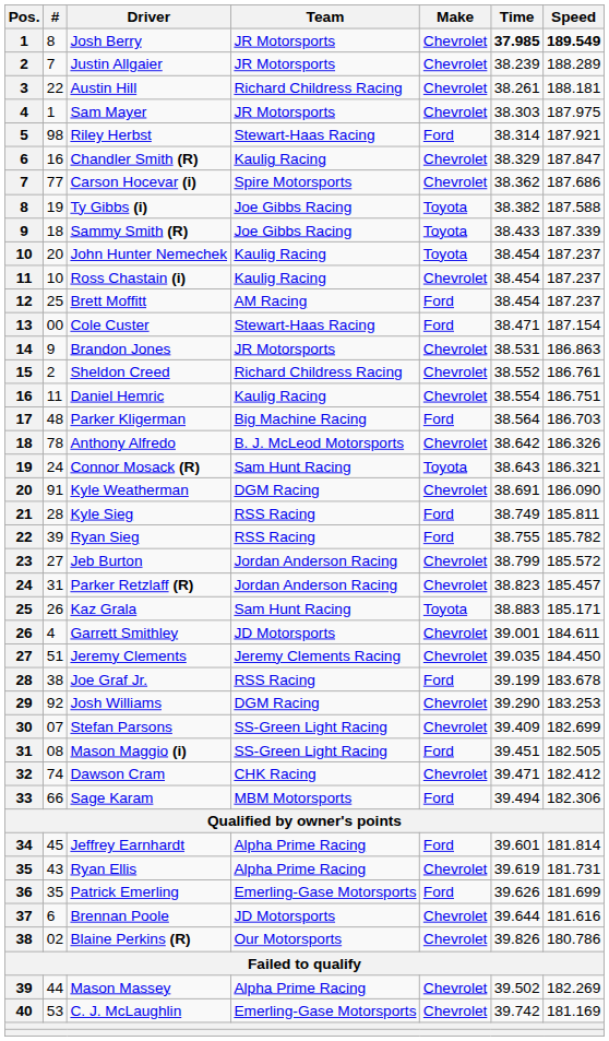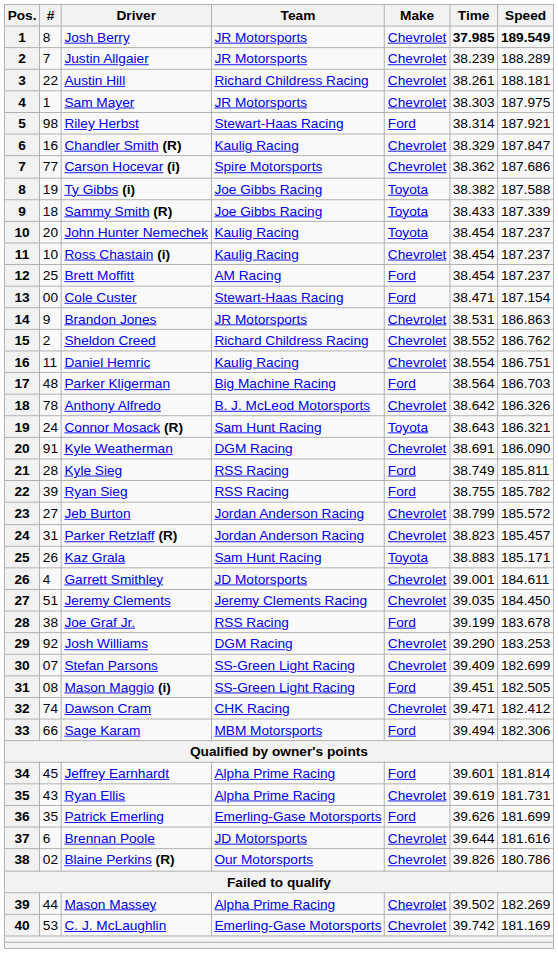Sheldon Creed | Speed: 186.761 -> 186.762
